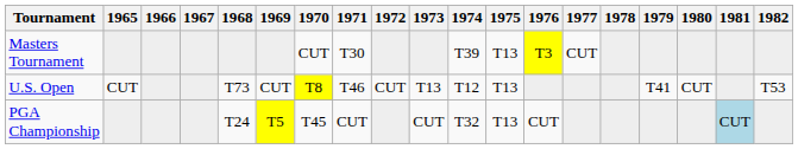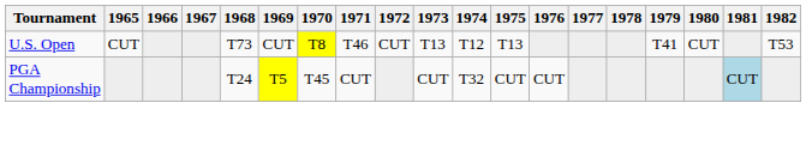- row: Masters Tournament | CUT | T30 | T39 | T13 | T3 | CUT
PGA Championship | 1975: T13 -> CUT
